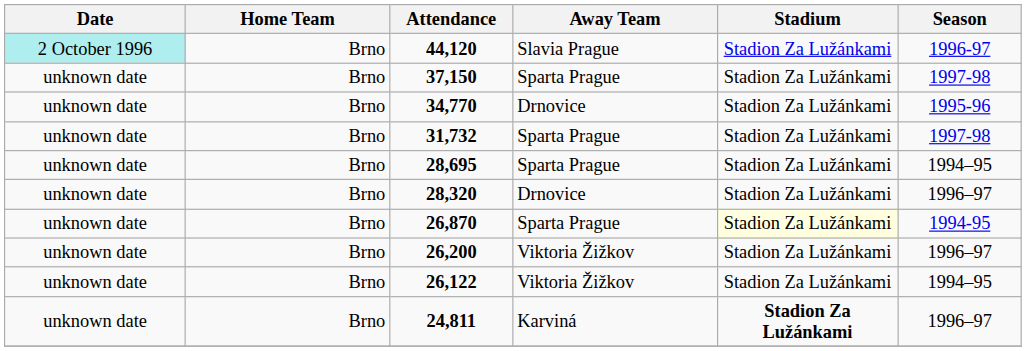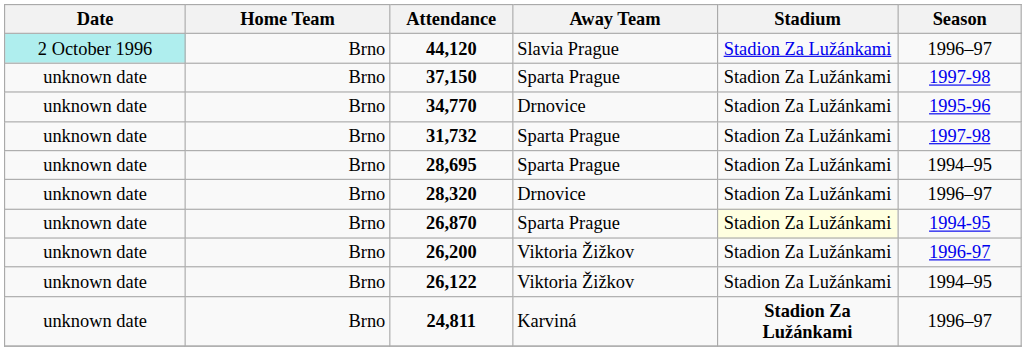44,120 | Season: 1996-97 -> 1996–97
26,200 | Season: 1996–97 -> 1996-97
